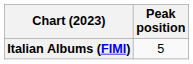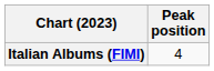Italian Albums (FIMI) | Peak position: 5 -> 4
